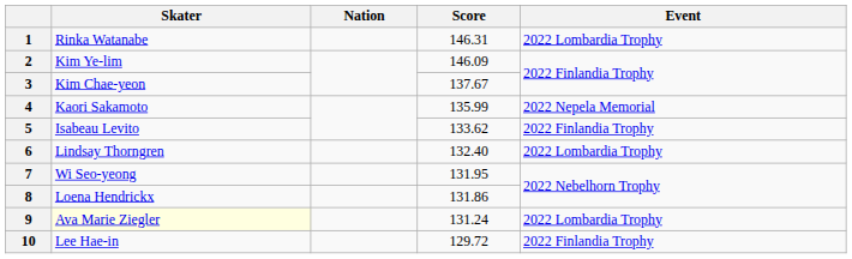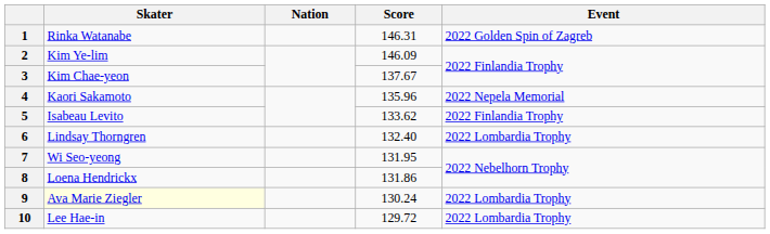1 | Event: 2022 Lombardia Trophy -> 2022 Golden Spin of Zagreb
4 | Score: 135.99 -> 135.96
9 | Score: 131.24 -> 130.24
10 | Event: 2022 Finlandia Trophy -> 2022 Lombardia Trophy
